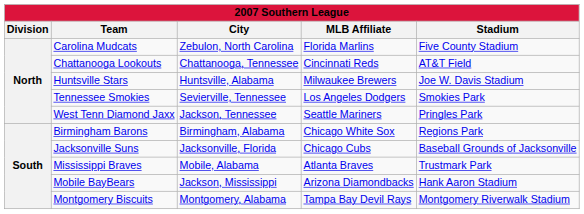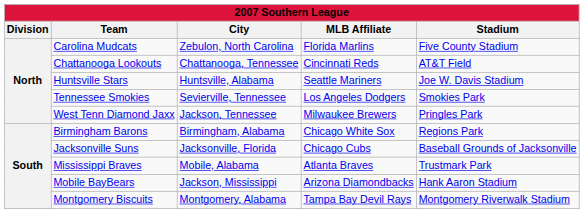Huntsville Stars | MLB Affiliate: Milwaukee Brewers -> Seattle Mariners
West Tenn Diamond Jaxx | MLB Affiliate: Seattle Mariners -> Milwaukee Brewers
